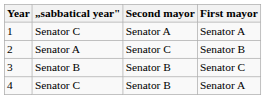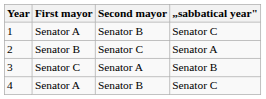columns swapped: First mayor <-> „sabbatical year"
1 | Second mayor: Senator A -> Senator B
3 | Second mayor: Senator B -> Senator A
